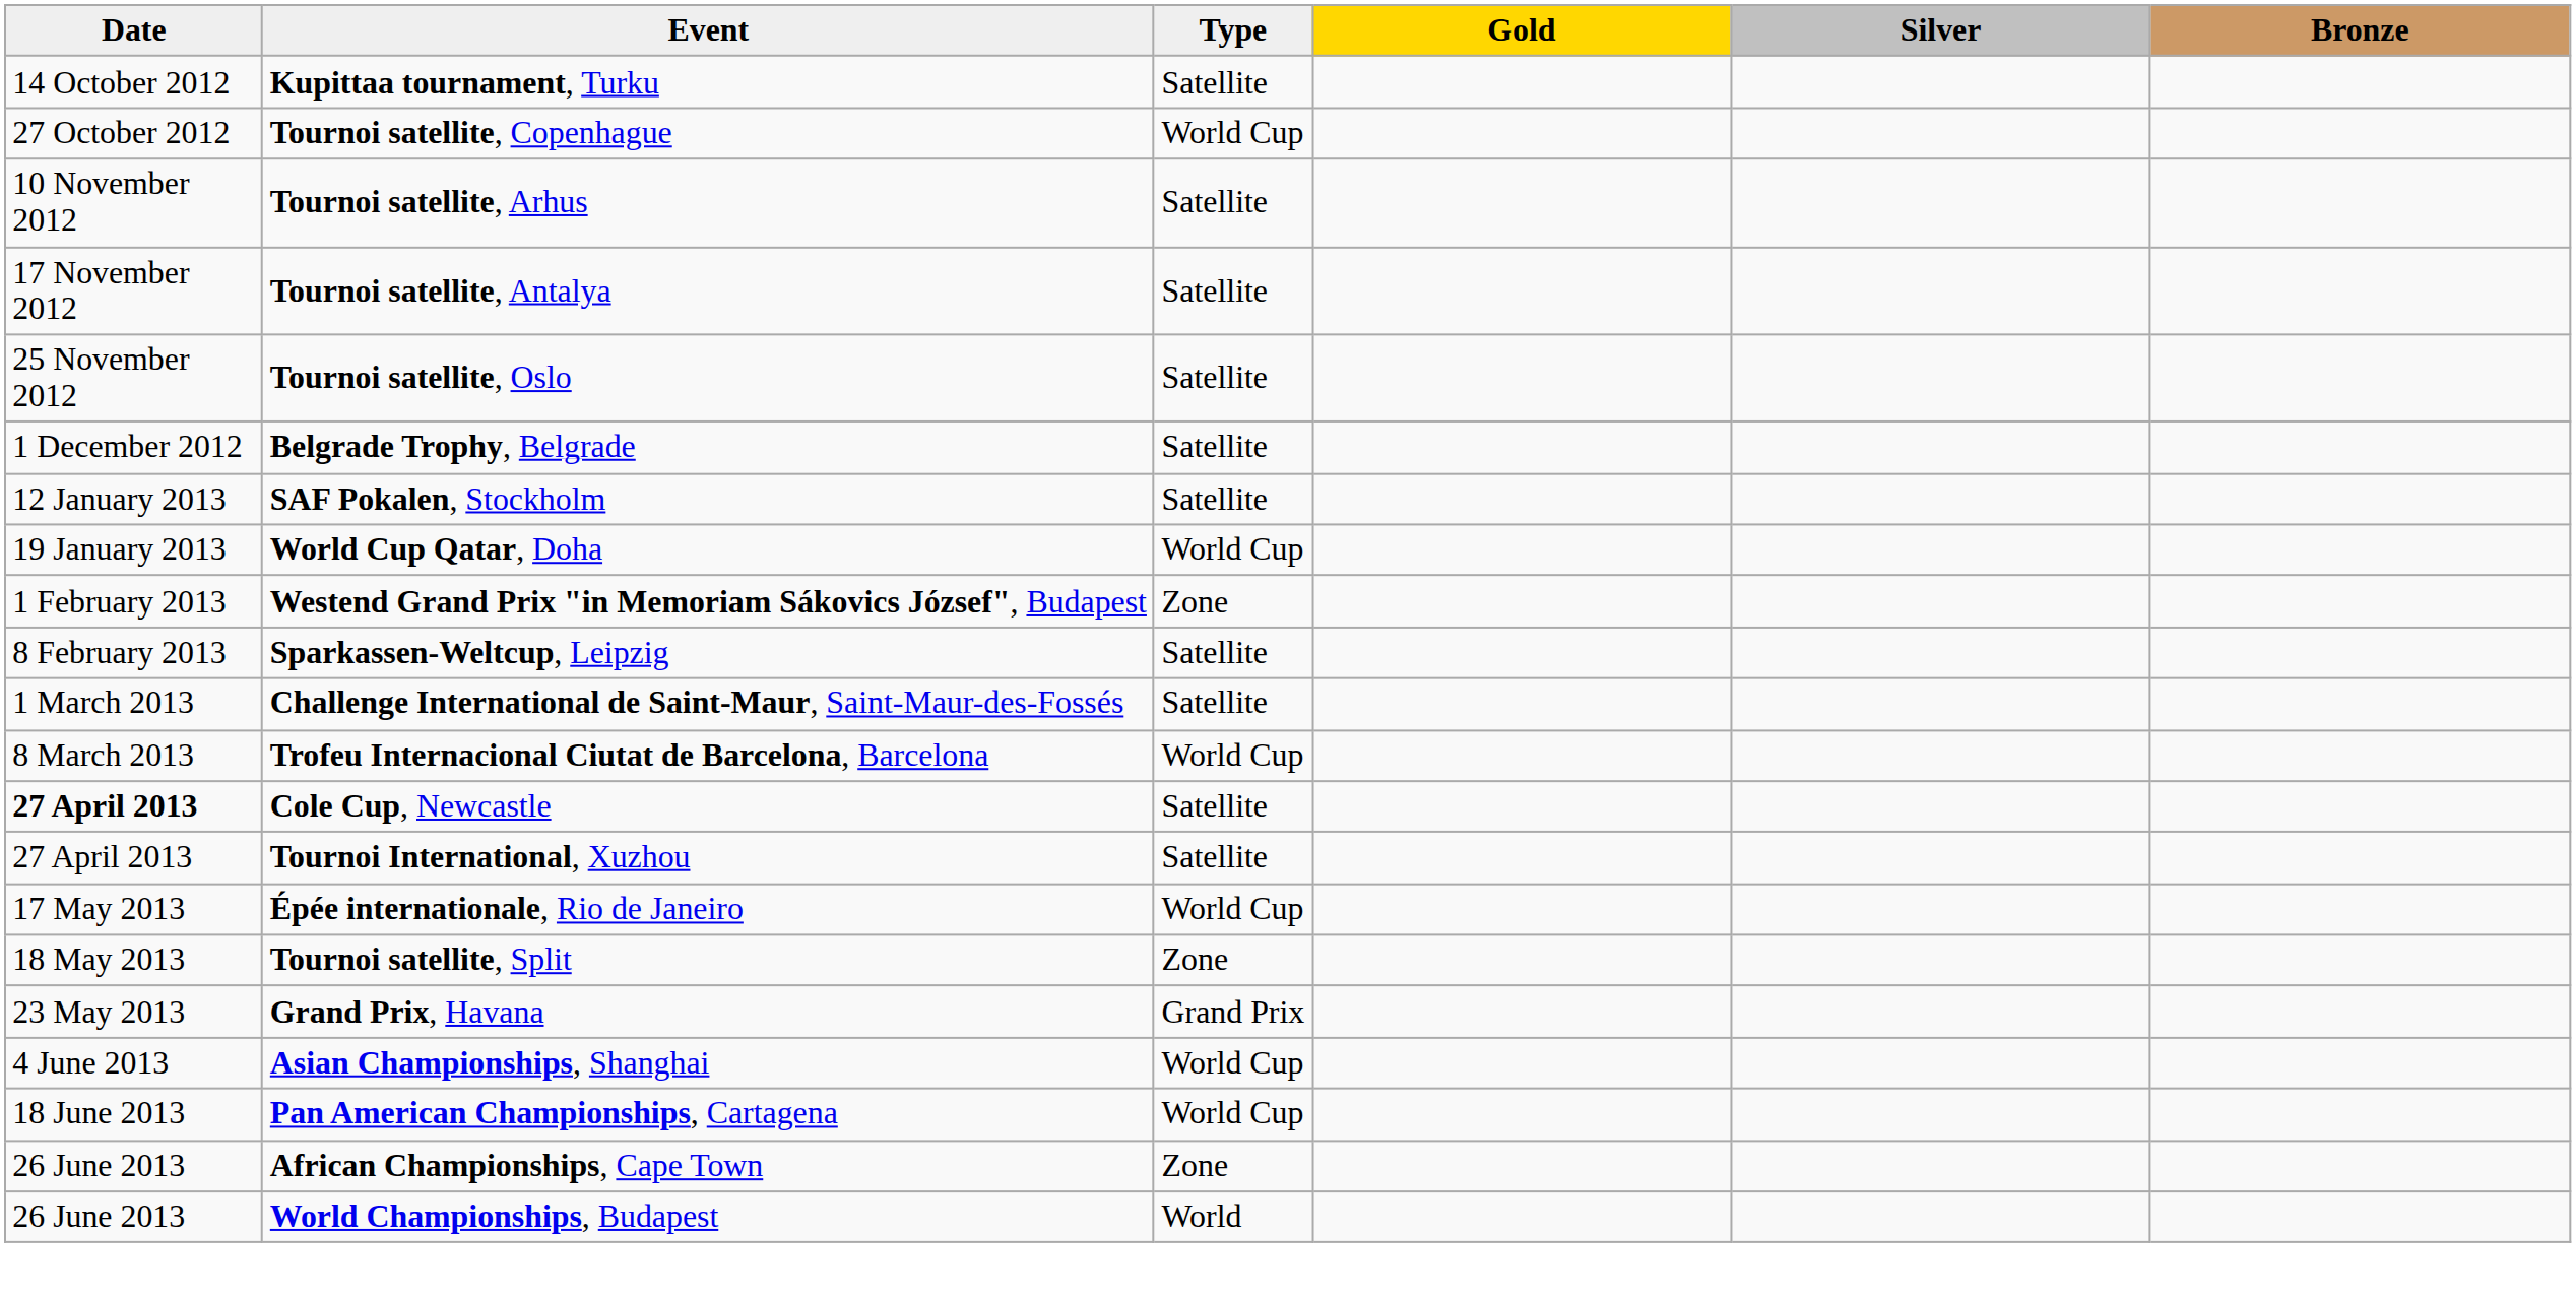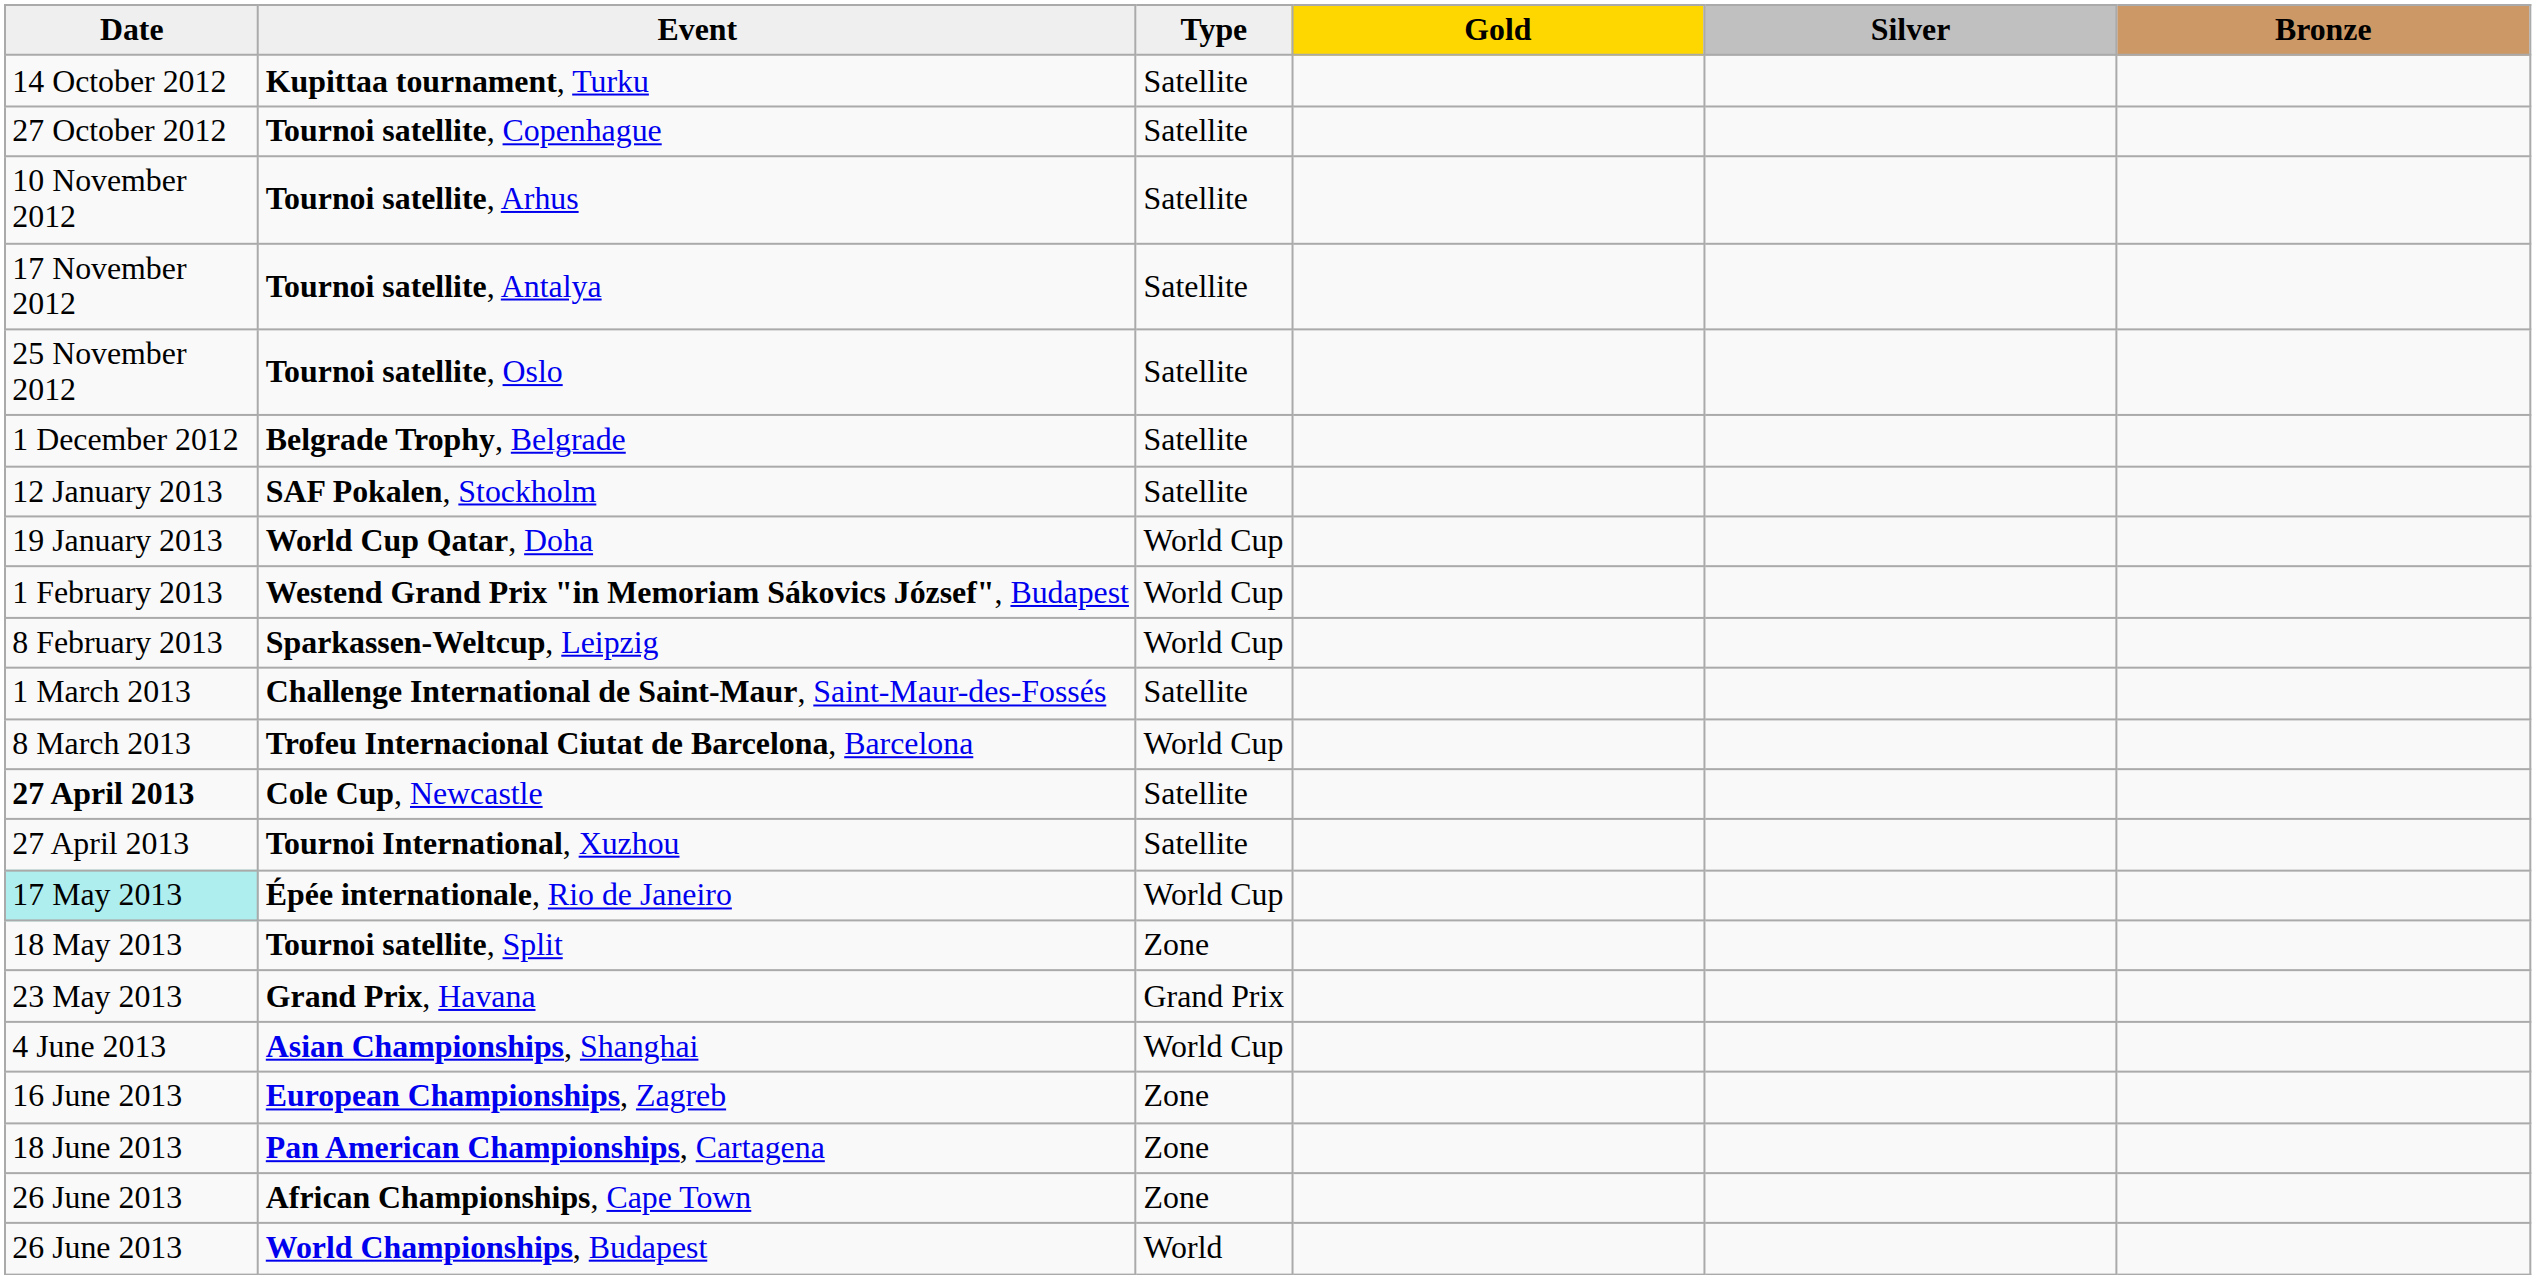Tournoi satellite, Copenhague | Type: World Cup -> Satellite
Westend Grand Prix "in Memoriam Sákovics József", Budapest | Type: Zone -> World Cup
Sparkassen-Weltcup, Leipzig | Type: Satellite -> World Cup
Épée internationale, Rio de Janeiro | Date: no background -> paleturquoise background
+ row: 16 June 2013 | European Championships, Zagreb | Zone
Pan American Championships, Cartagena | Type: World Cup -> Zone
